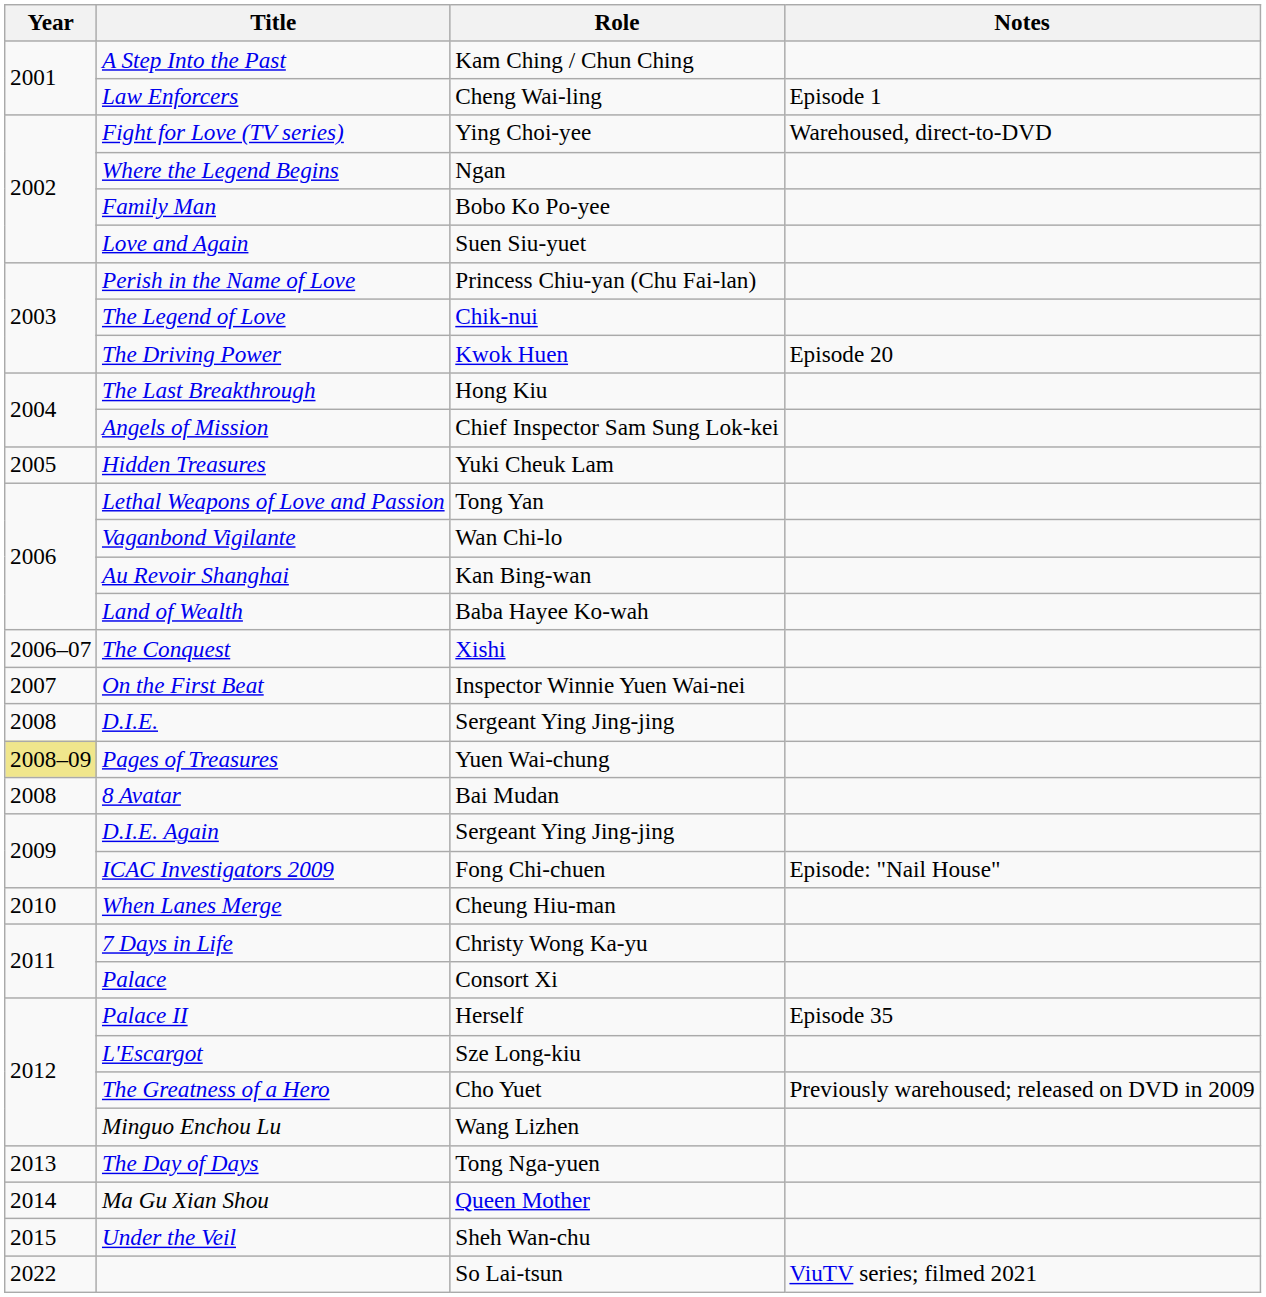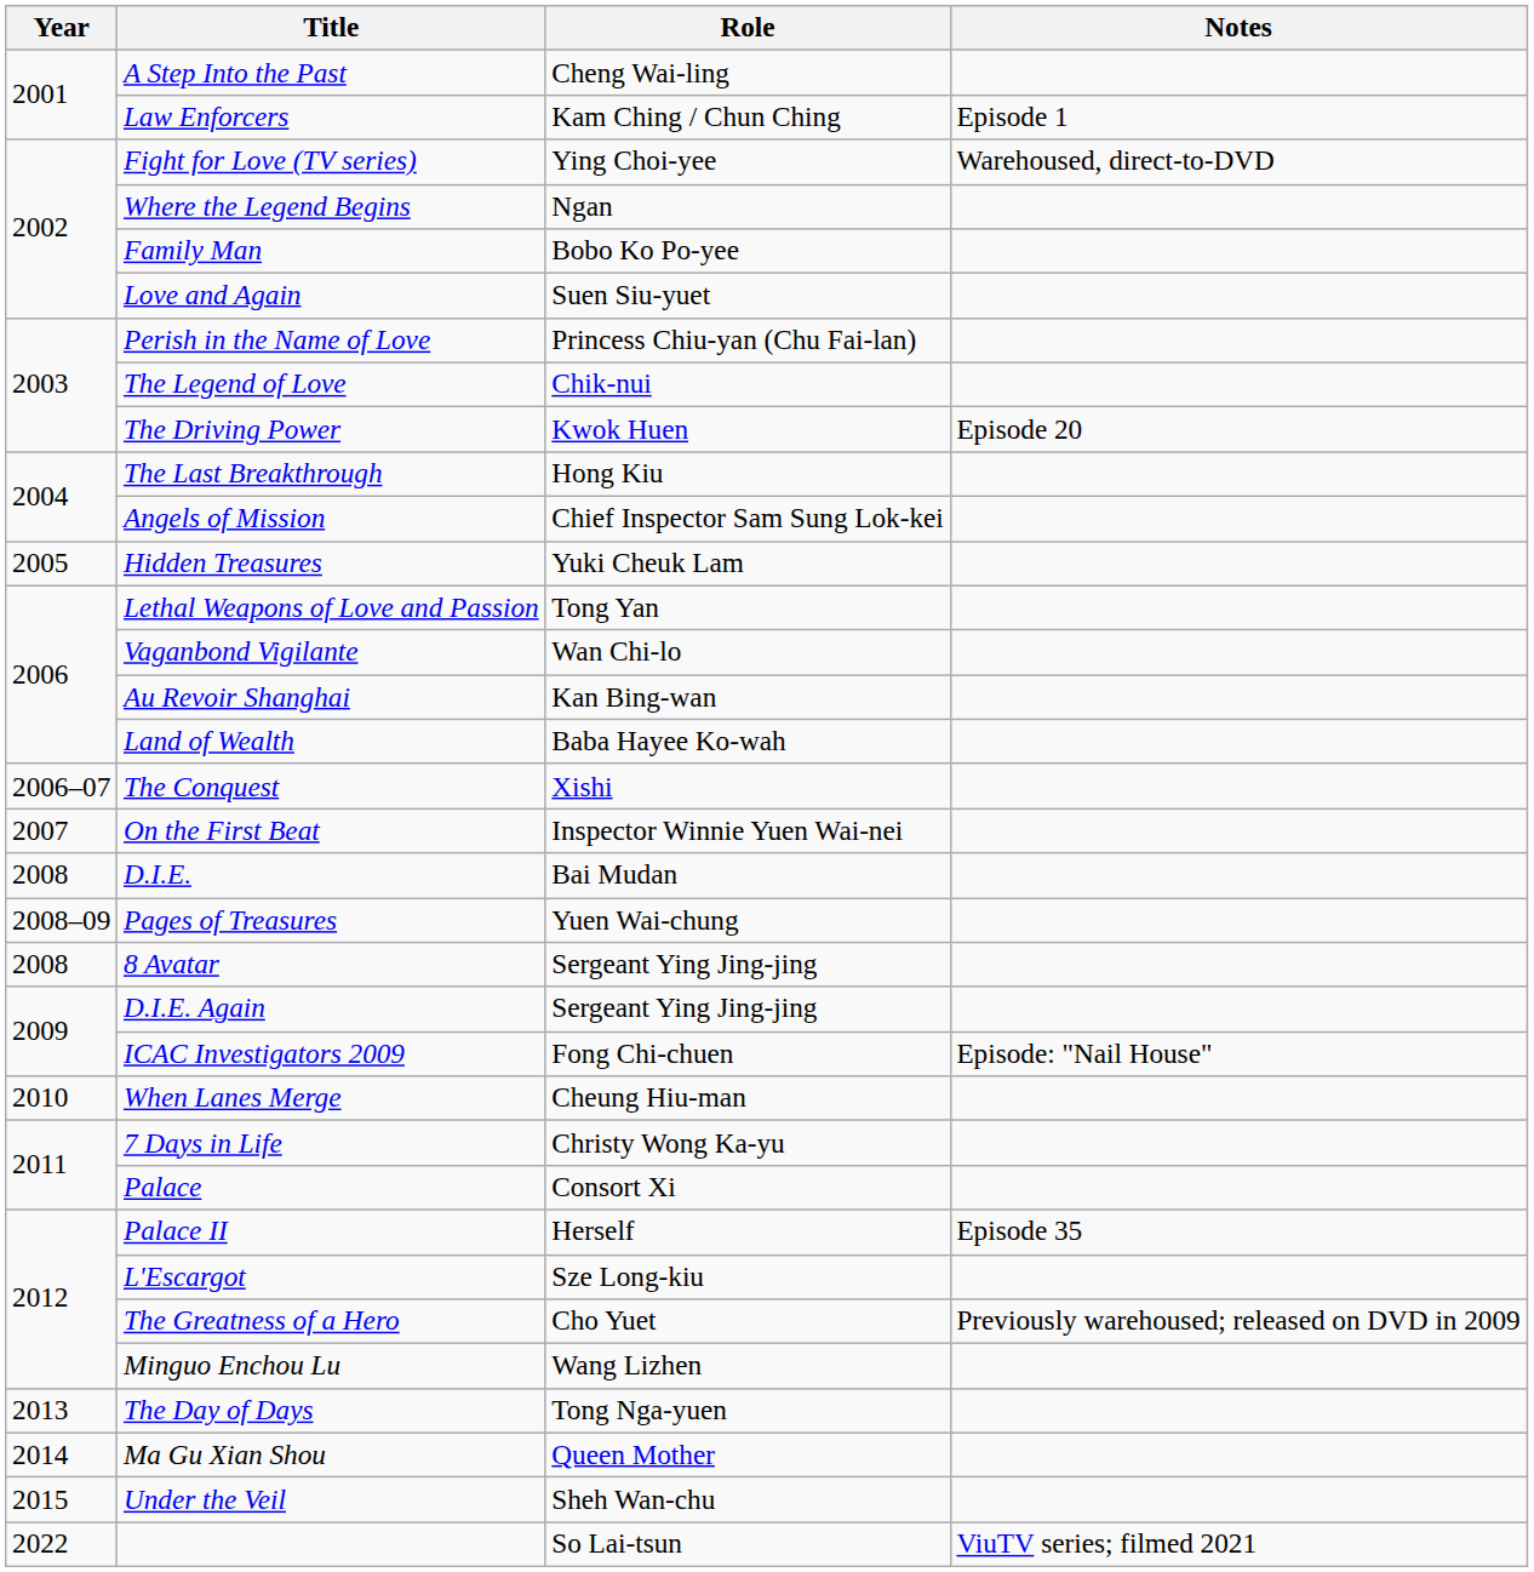A Step Into the Past | Role: Kam Ching / Chun Ching -> Cheng Wai-ling
Law Enforcers | Role: Cheng Wai-ling -> Kam Ching / Chun Ching
D.I.E. | Role: Sergeant Ying Jing-jing -> Bai Mudan
Pages of Treasures | Year: khaki background -> no background
8 Avatar | Role: Bai Mudan -> Sergeant Ying Jing-jing
